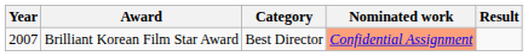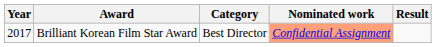Brilliant Korean Film Star Award | Year: 2007 -> 2017
